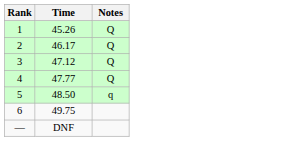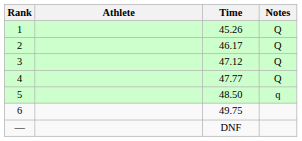+ column: Athlete
